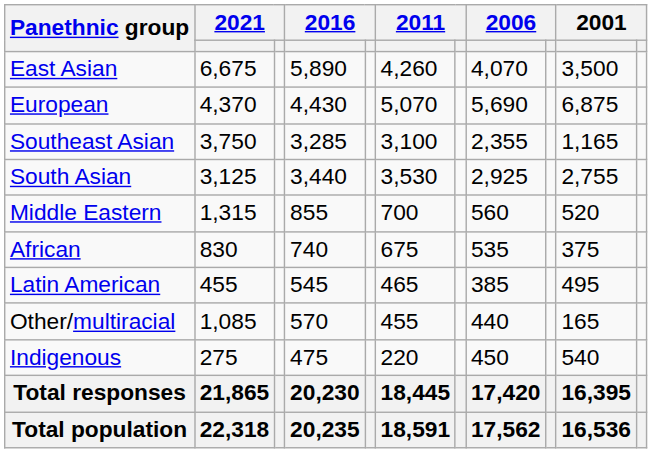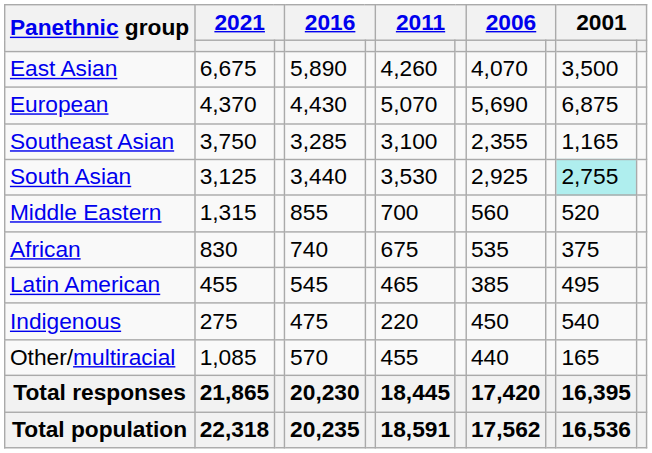South Asian | column 10: no background -> paleturquoise background
rows swapped: Indigenous <-> Other/multiracial
